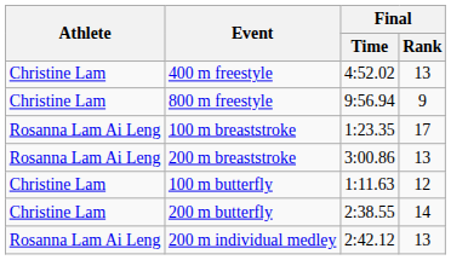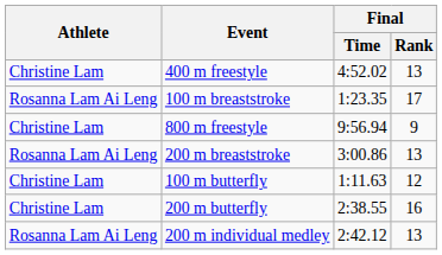rows swapped: 800 m freestyle <-> 100 m breaststroke
200 m butterfly | Final / Rank: 14 -> 16
